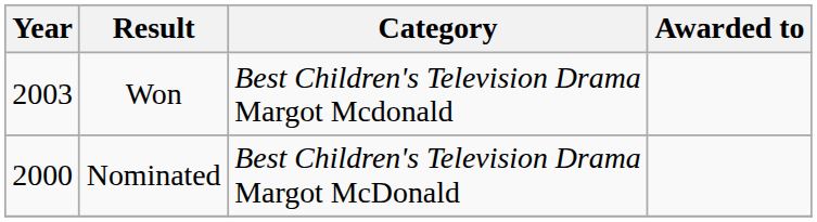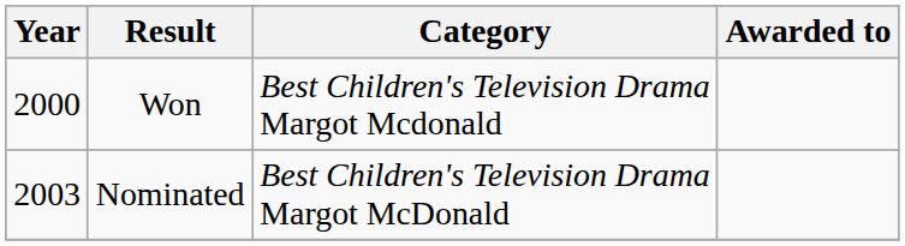Won | Year: 2003 -> 2000
Nominated | Year: 2000 -> 2003
